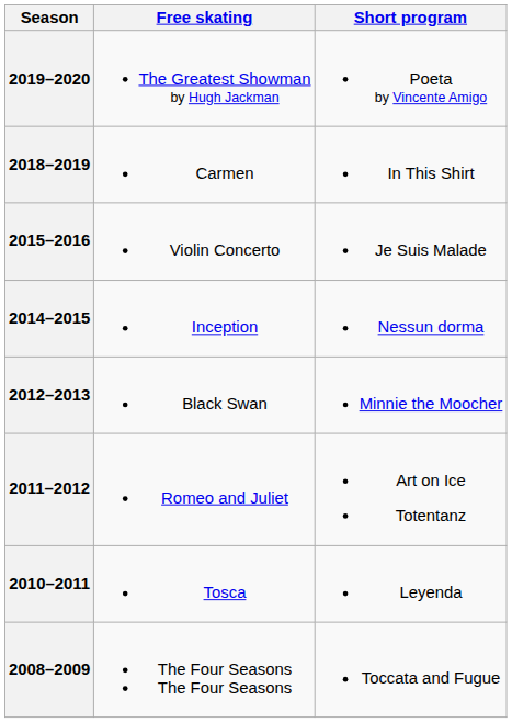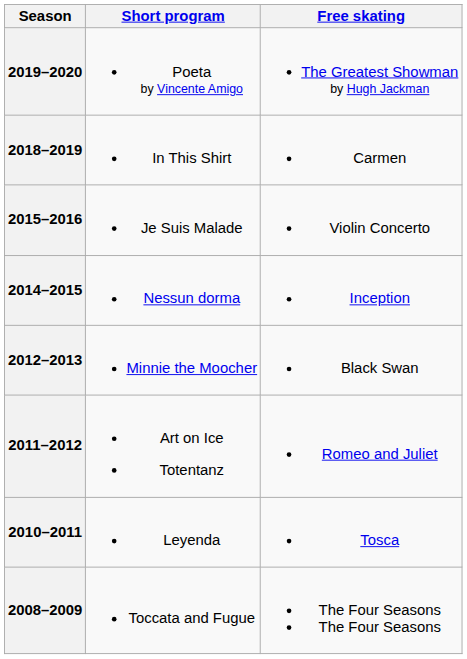columns swapped: Short program <-> Free skating
